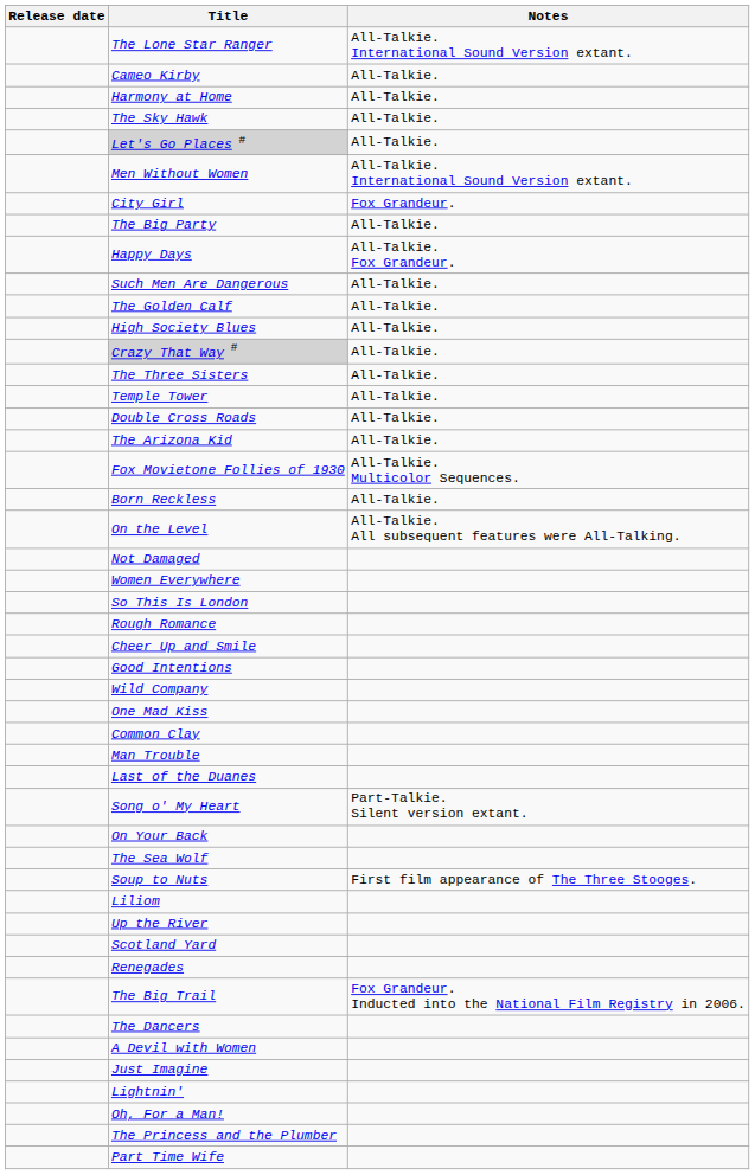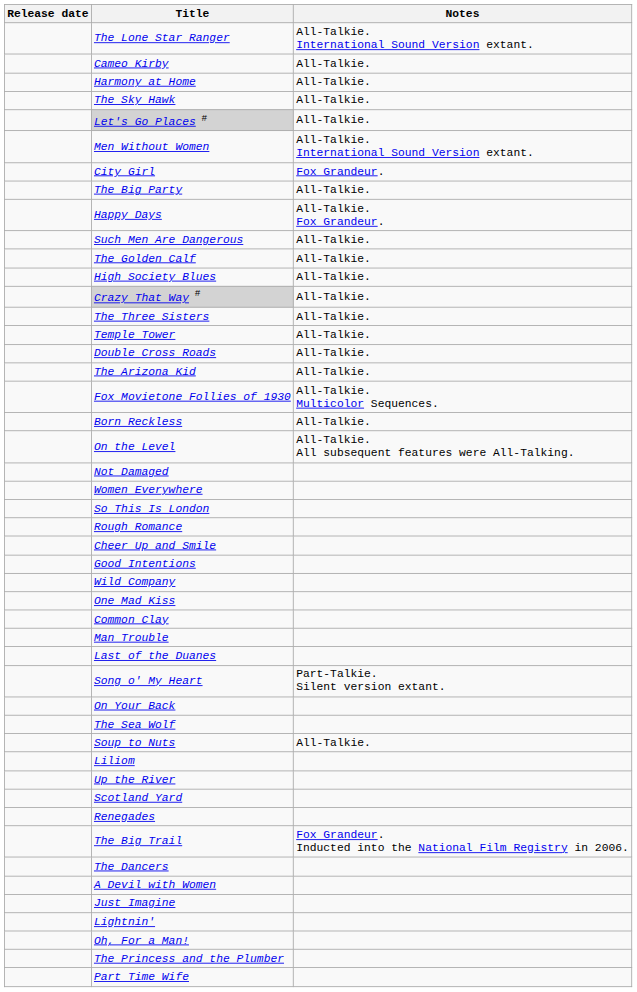Soup to Nuts | Notes: First film appearance of The Three Stooges. -> All-Talkie.
